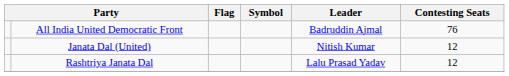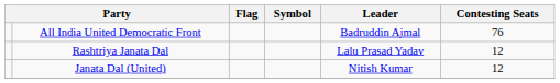rows swapped: Janata Dal (United) <-> Rashtriya Janata Dal
